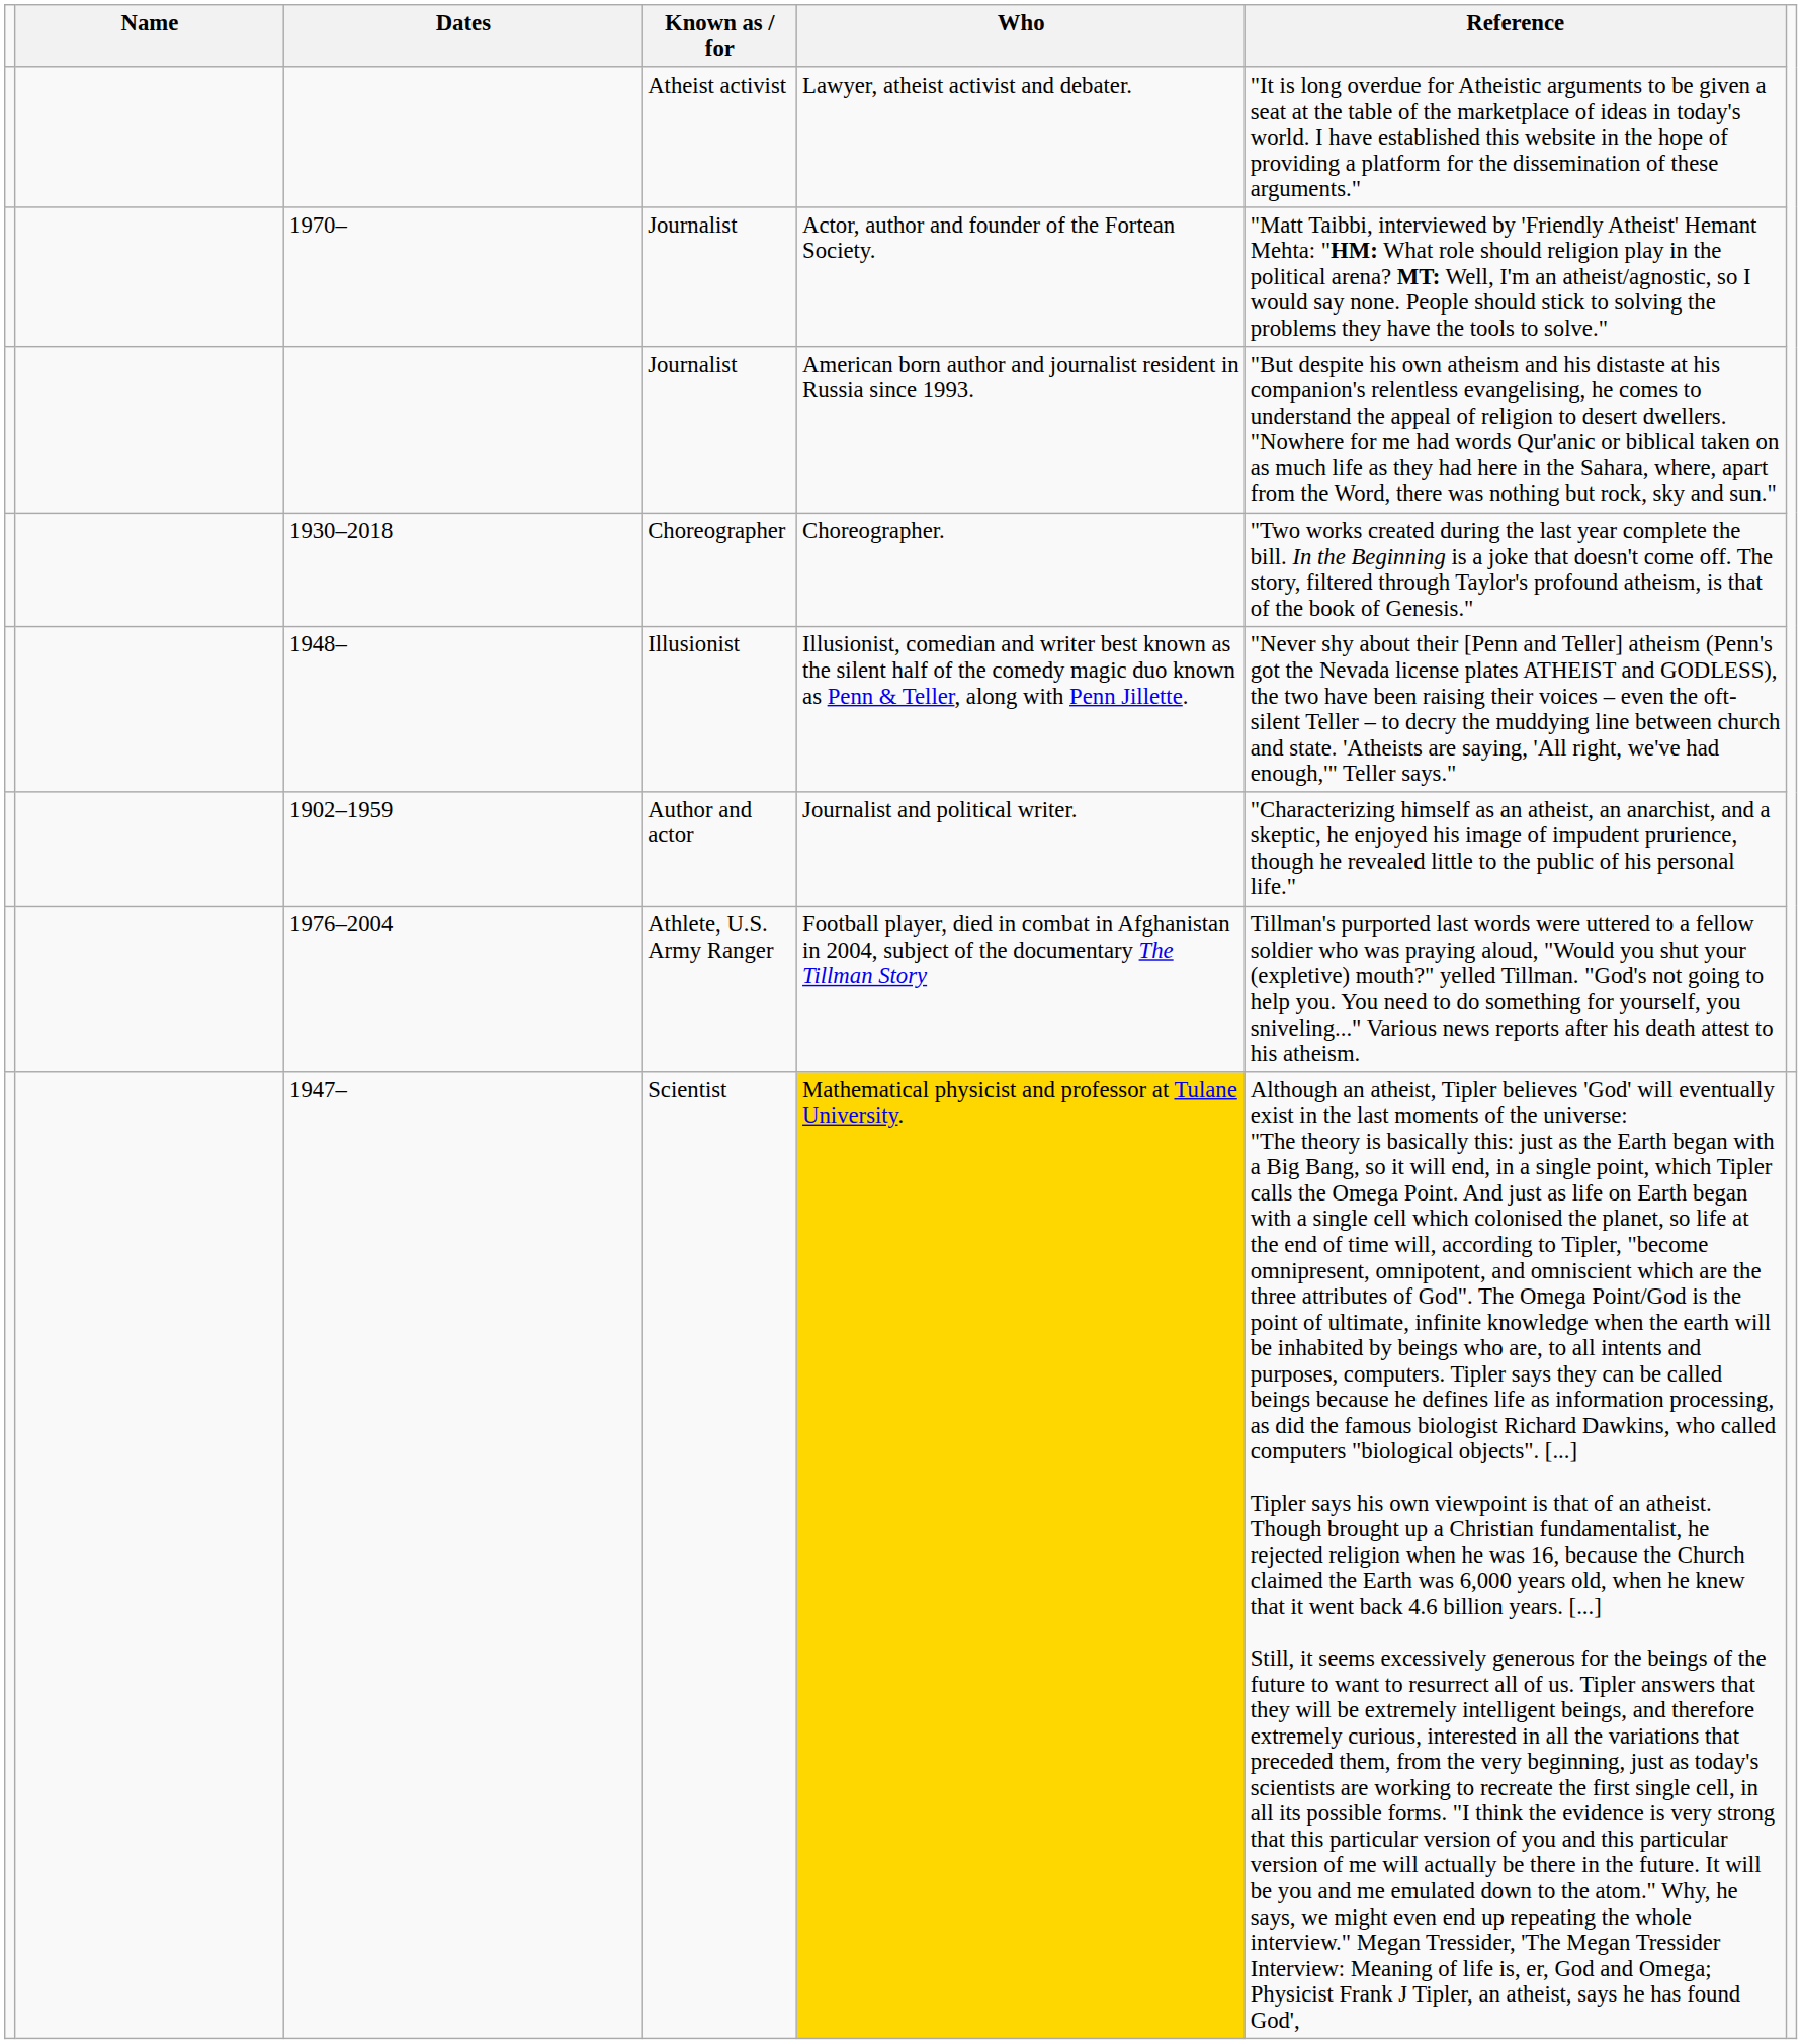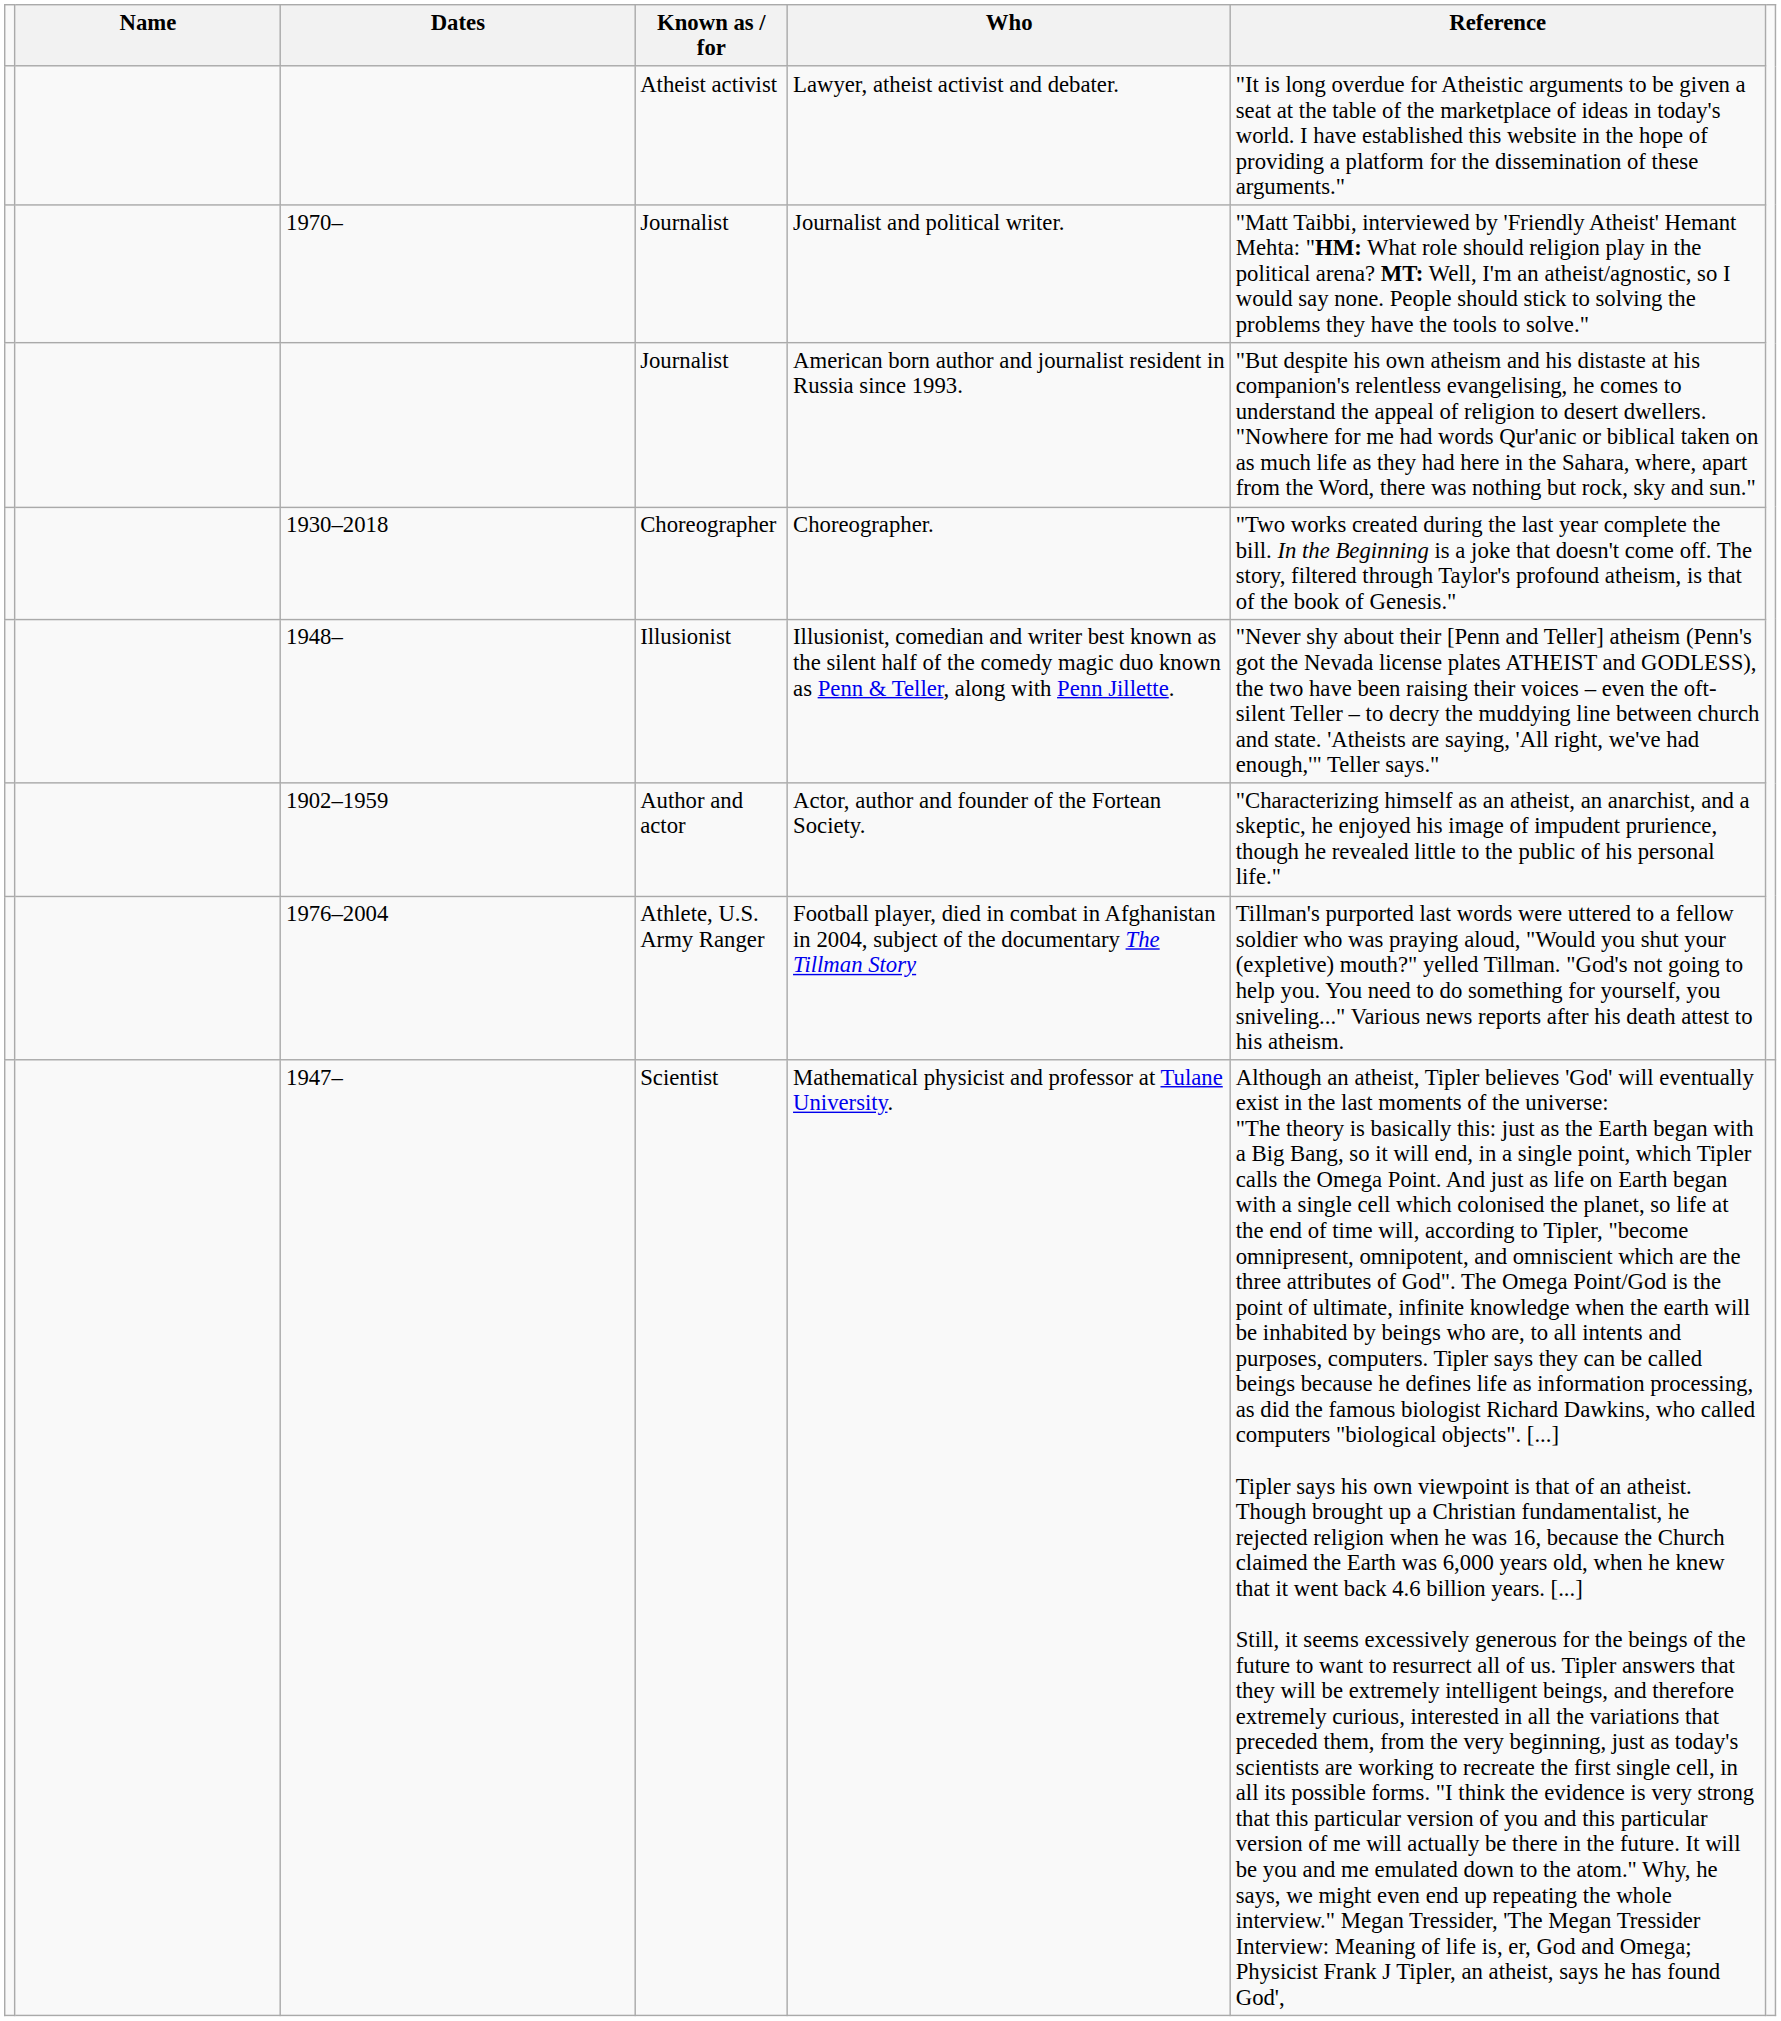1970– | Who: Actor, author and founder of the Fortean Society. -> Journalist and political writer.
1902–1959 | Who: Journalist and political writer. -> Actor, author and founder of the Fortean Society.
1947– | Who: gold background -> no background
